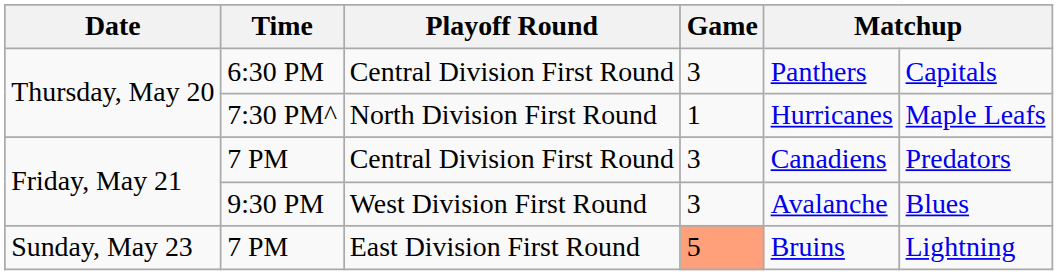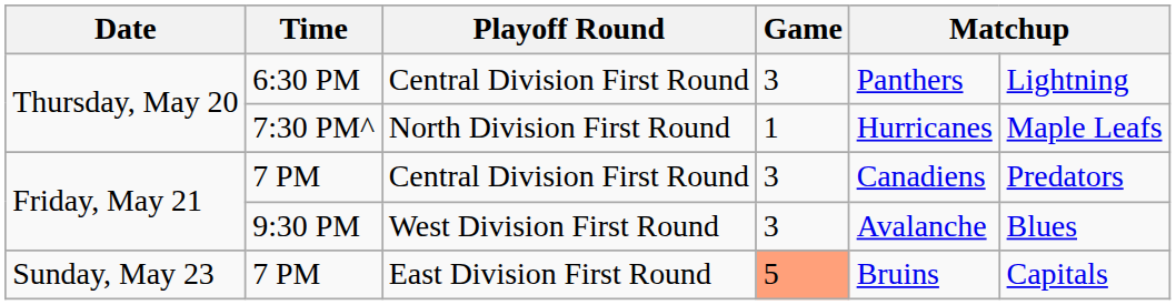6:30 PM | column 6: Capitals -> Lightning
7 PM / East Division First Round | column 6: Lightning -> Capitals
